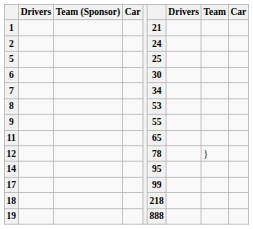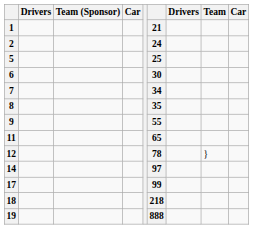8 | column 6: 53 -> 35
14 | column 6: 95 -> 97
